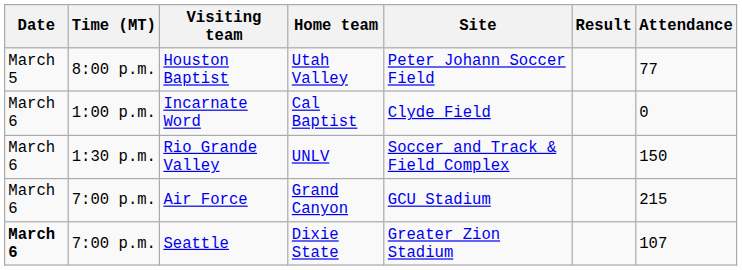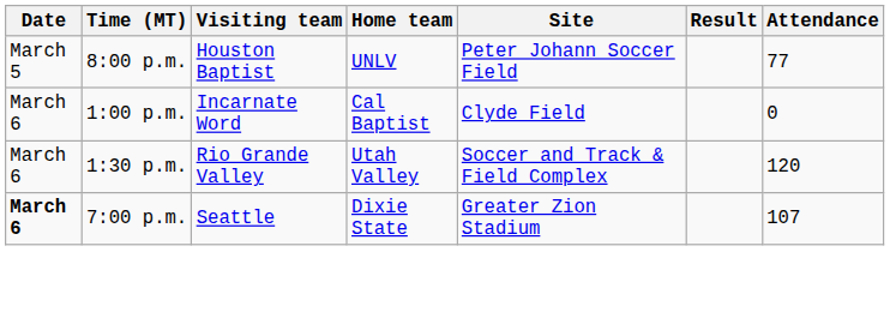Houston Baptist | Home team: Utah Valley -> UNLV
Rio Grande Valley | Home team: UNLV -> Utah Valley
Rio Grande Valley | Attendance: 150 -> 120
- row: March 6 | 7:00 p.m. | Air Force | Grand Canyon | GCU Stadium | 215
